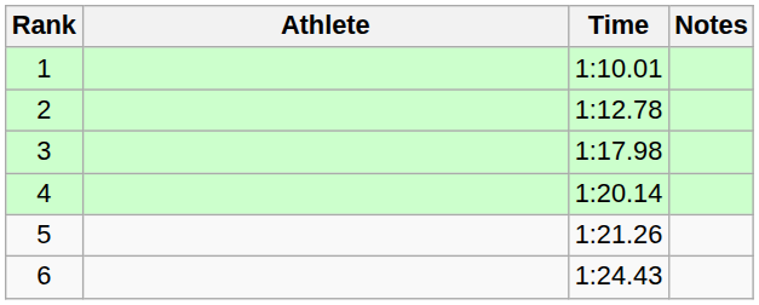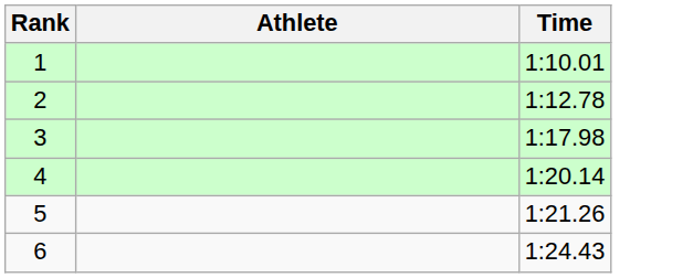- column: Notes
